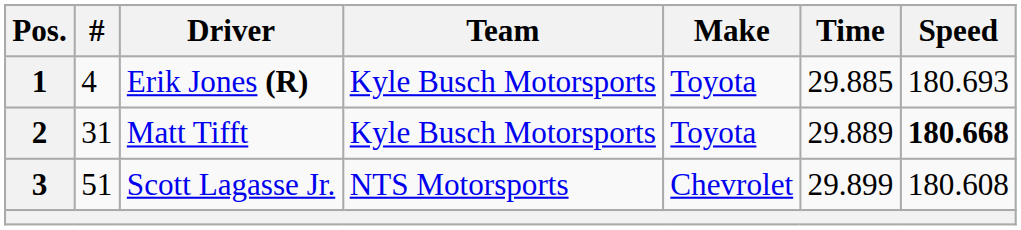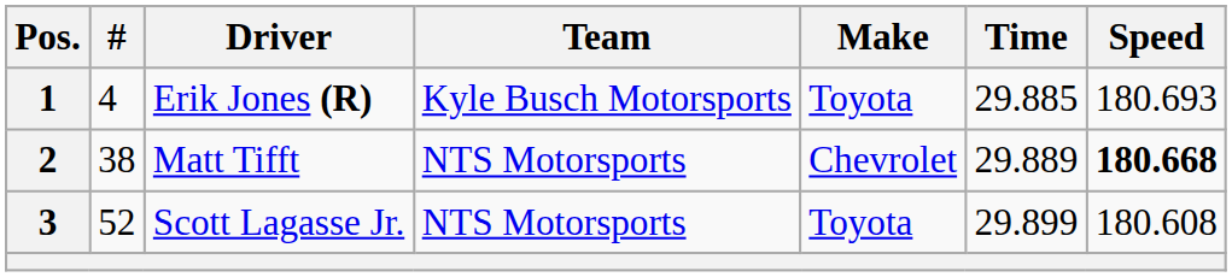2 | #: 31 -> 38
2 | Team: Kyle Busch Motorsports -> NTS Motorsports
2 | Make: Toyota -> Chevrolet
3 | #: 51 -> 52
3 | Make: Chevrolet -> Toyota
